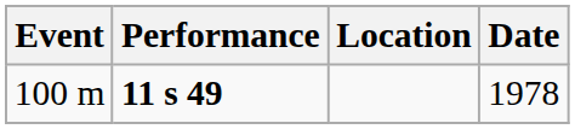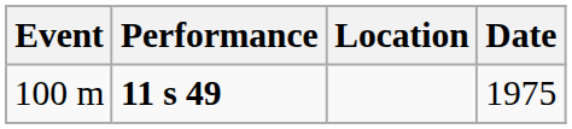100 m | Date: 1978 -> 1975
